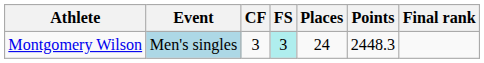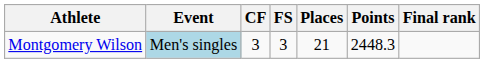Montgomery Wilson | FS: paleturquoise background -> no background
Montgomery Wilson | Places: 24 -> 21
